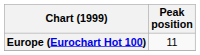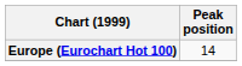Europe (Eurochart Hot 100) | Peak position: 11 -> 14
